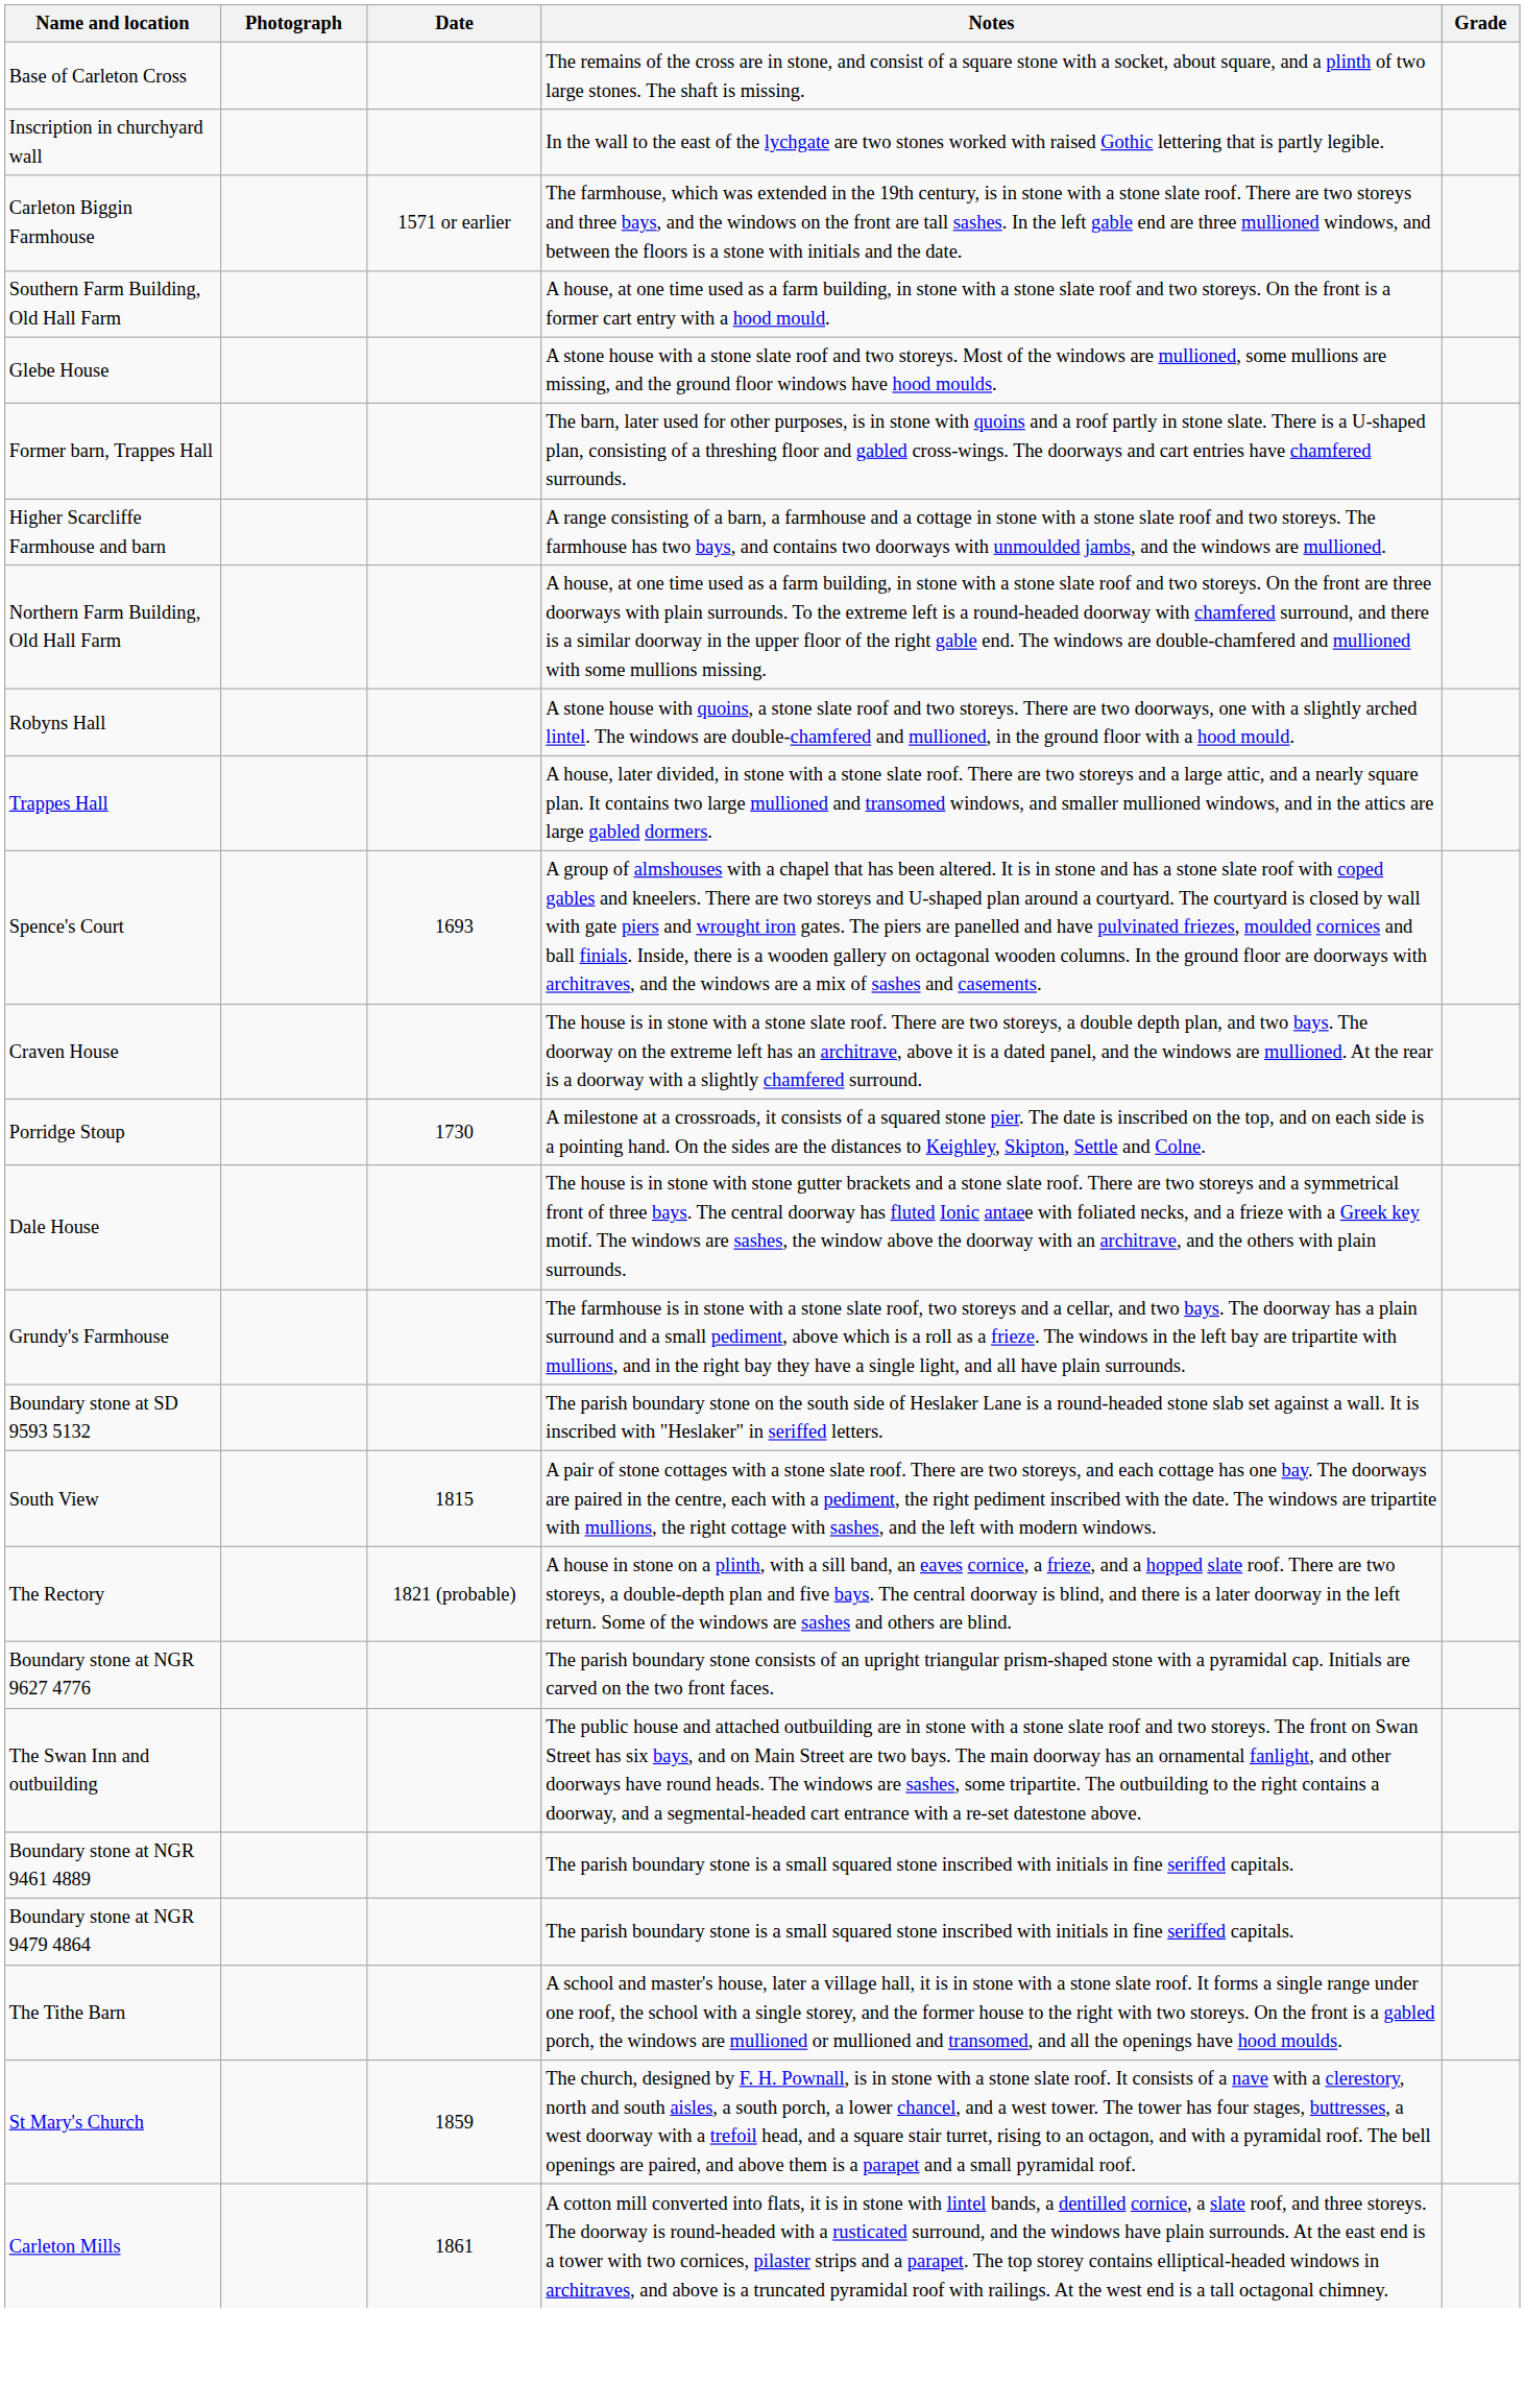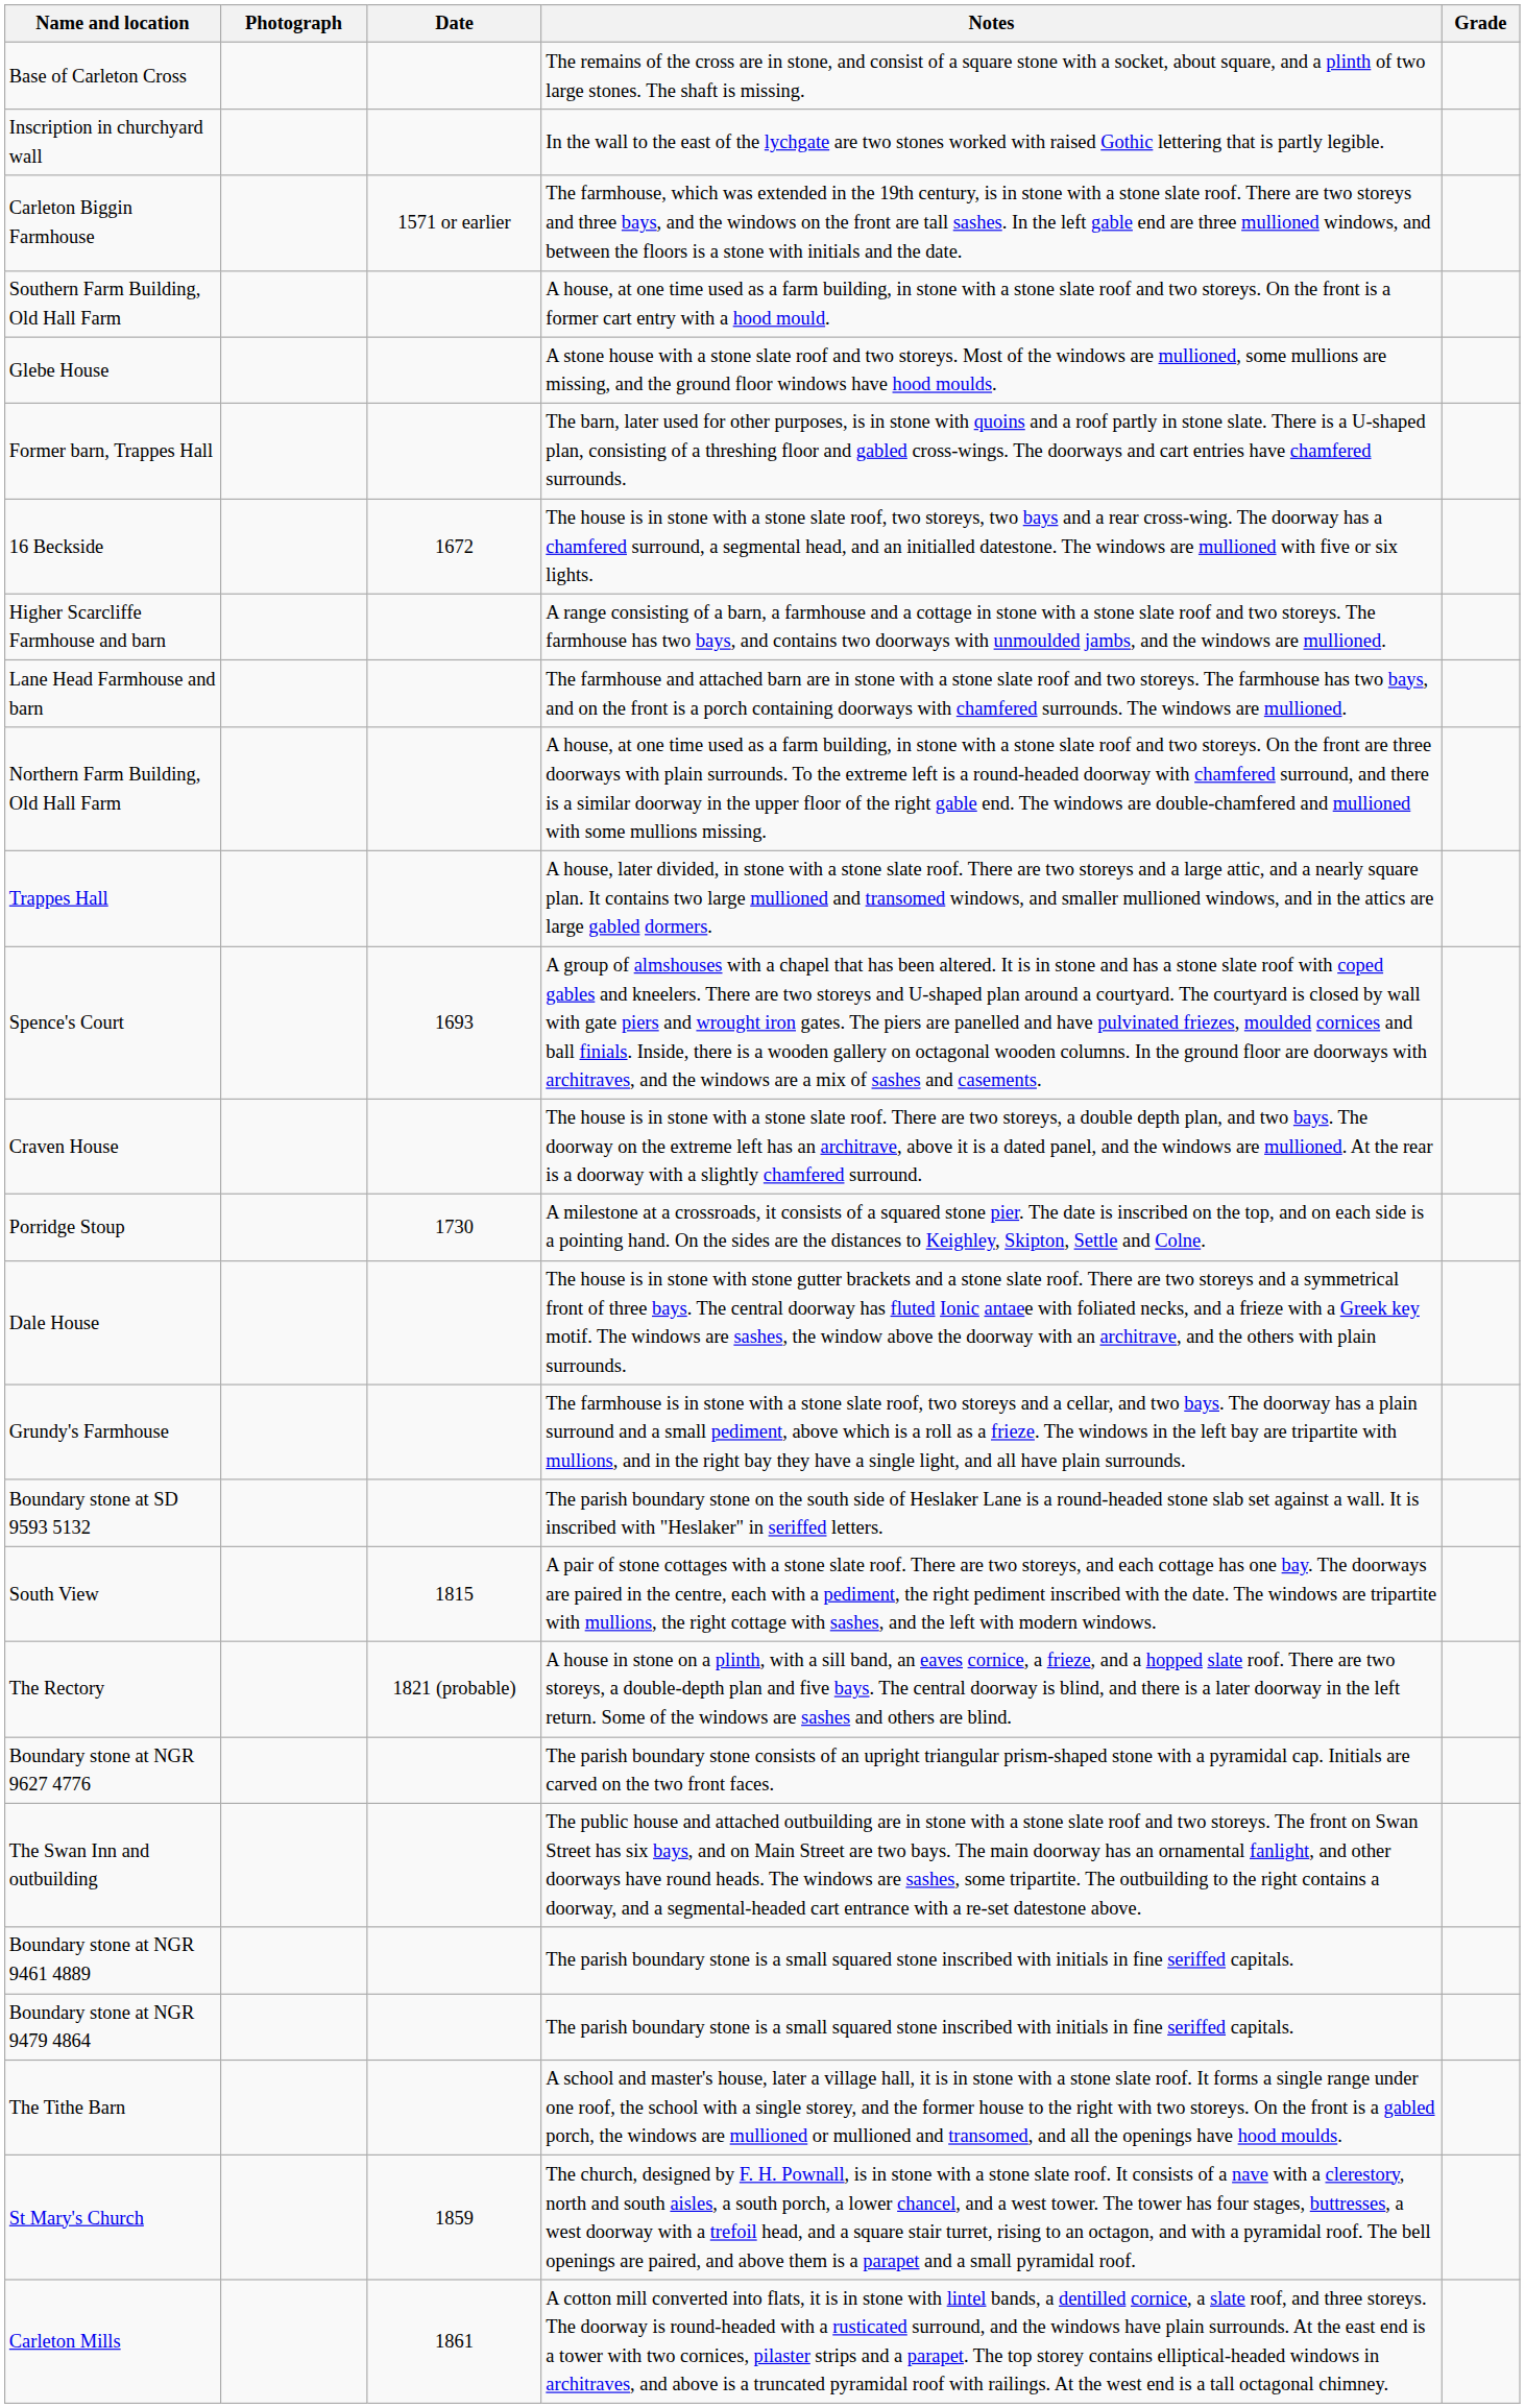+ row: 16 Beckside | 1672 | The house is in stone with a stone slate roof, two storeys, two bays and a rear cross-wing. The doorway has a chamfered surround, a segmental head, and an initialled datestone. The windows are mullioned with five or six lights.
+ row: Lane Head Farmhouse and barn | The farmhouse and attached barn are in stone with a stone slate roof and two storeys. The farmhouse has two bays, and on the front is a porch containing doorways with chamfered surrounds. The windows are mullioned.
- row: Robyns Hall | A stone house with quoins, a stone slate roof and two storeys. There are two doorways, one with a slightly arched lintel. The windows are double-chamfered and mullioned, in the ground floor with a hood mould.
